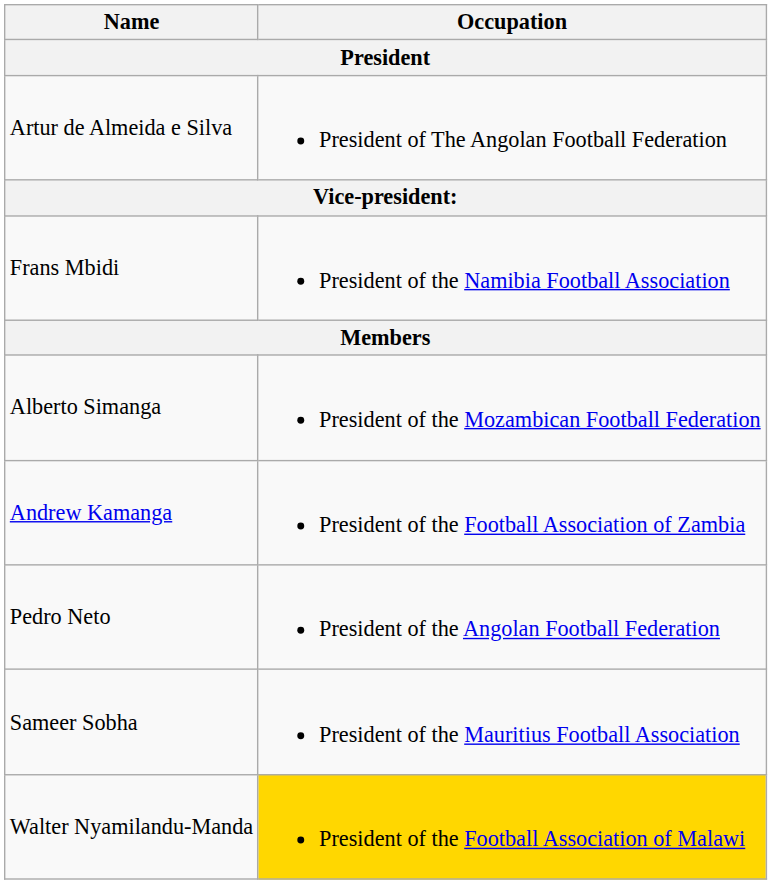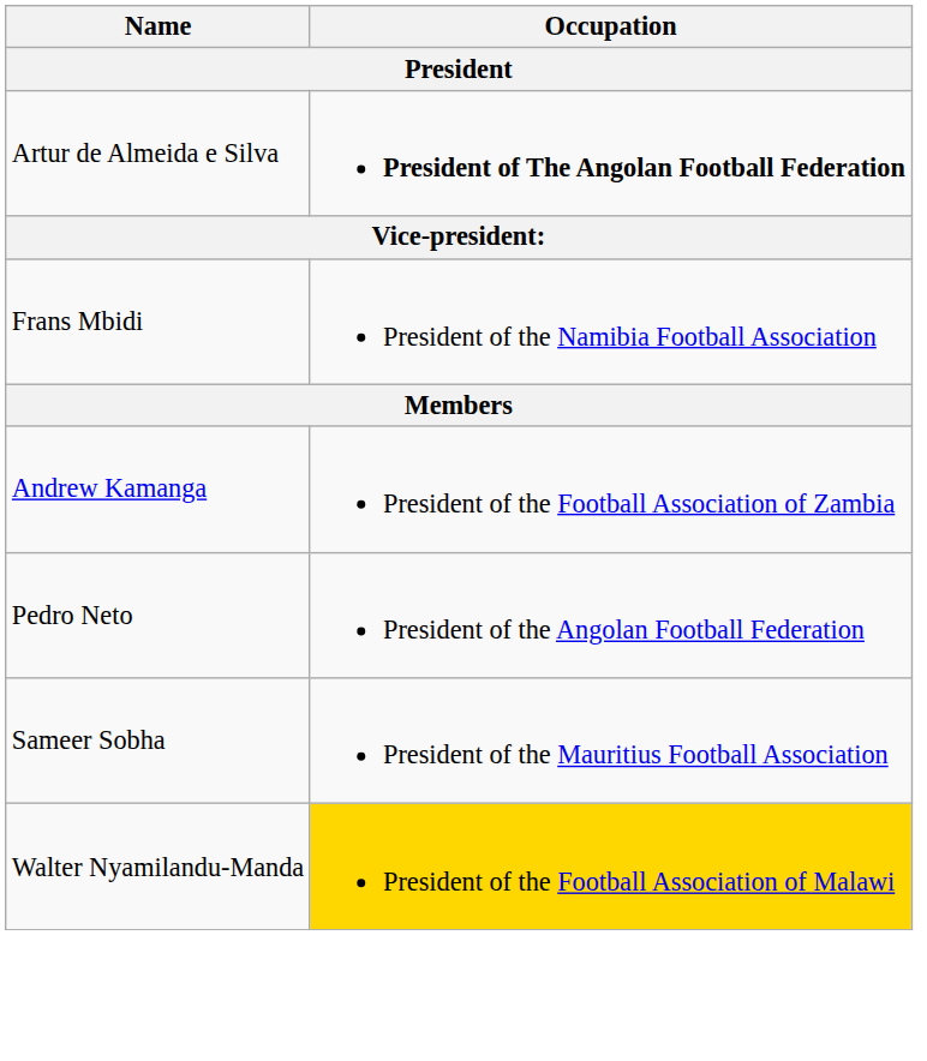Artur de Almeida e Silva | Occupation: normal -> bold
- row: Alberto Simanga | President of the Mozambican Football Federation
